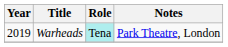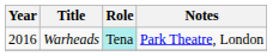Warheads | Year: 2019 -> 2016
